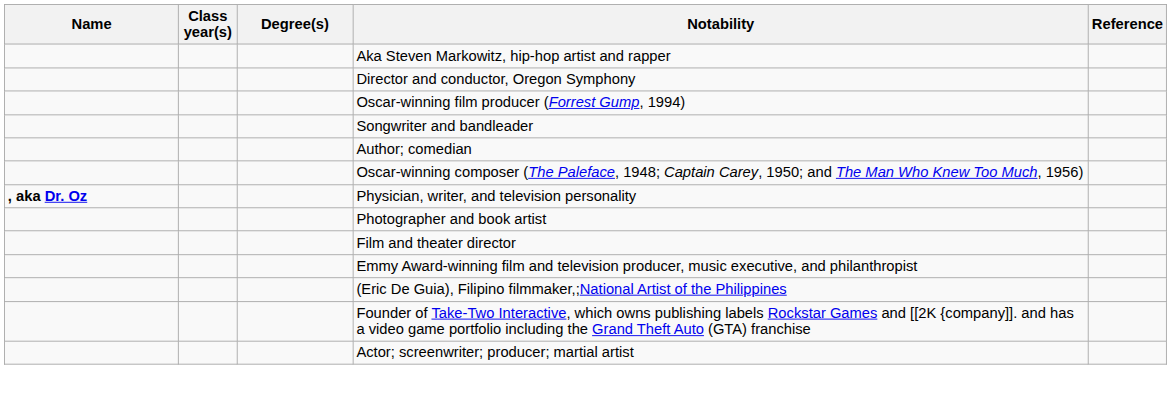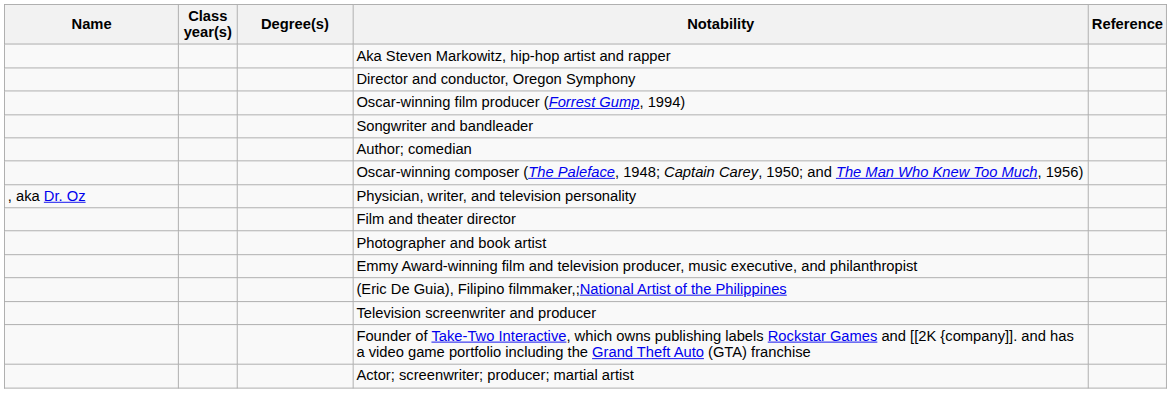Physician, writer, and television personality | Name: bold -> normal
rows swapped: Film and theater director <-> Photographer and book artist
+ row: Television screenwriter and producer
